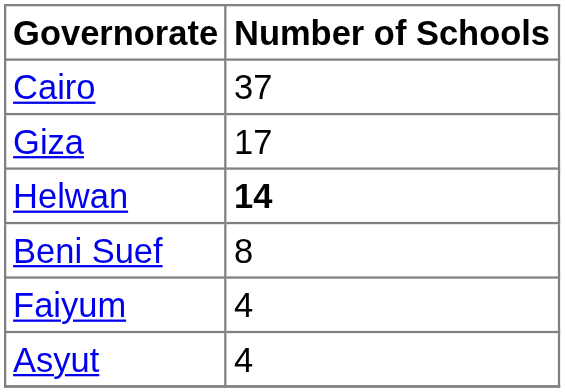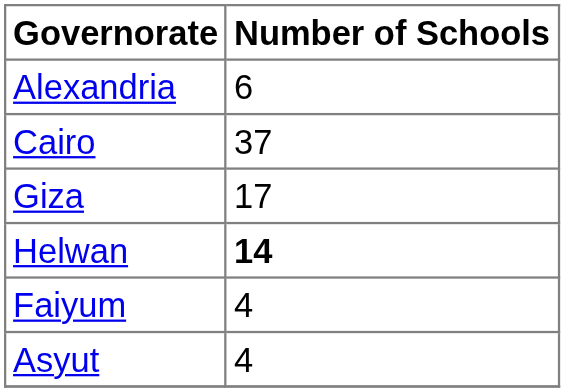+ row: Alexandria | 6
- row: Beni Suef | 8
